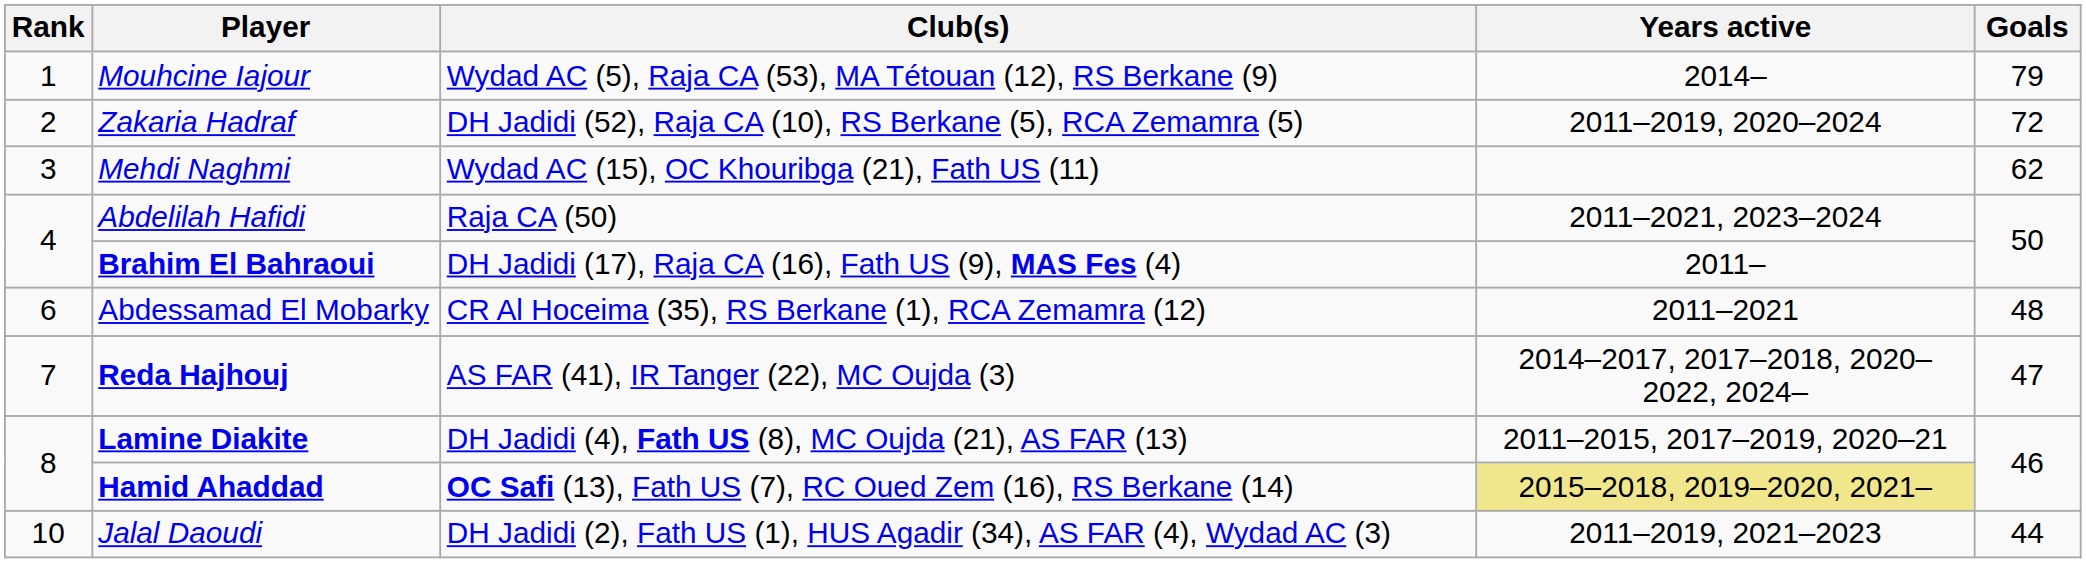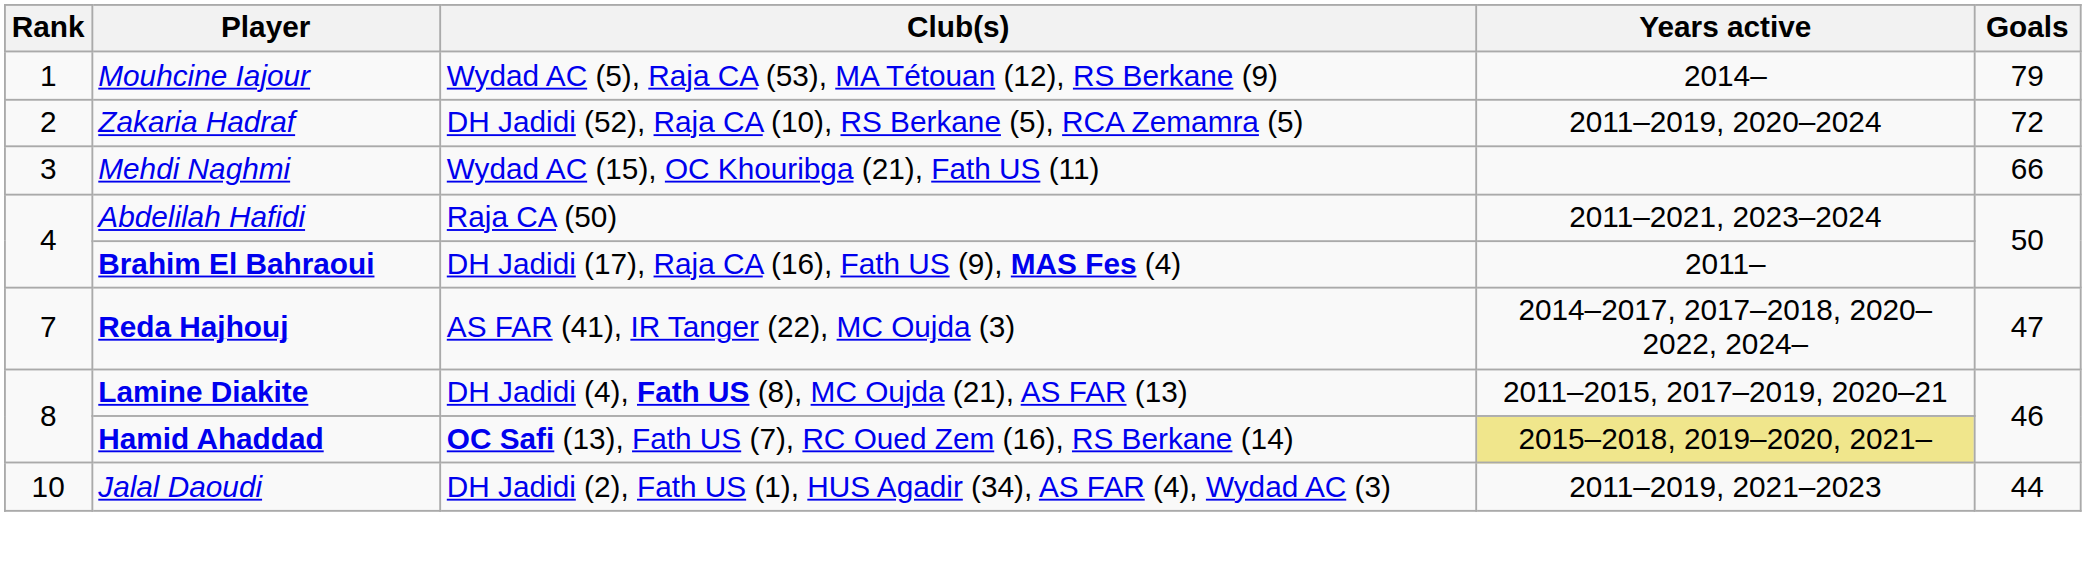Mehdi Naghmi | Goals: 62 -> 66
- row: 6 | Abdessamad El Mobarky | CR Al Hoceima (35), RS Berkane (1), RCA Zemamra (12) | 2011–2021 | 48
